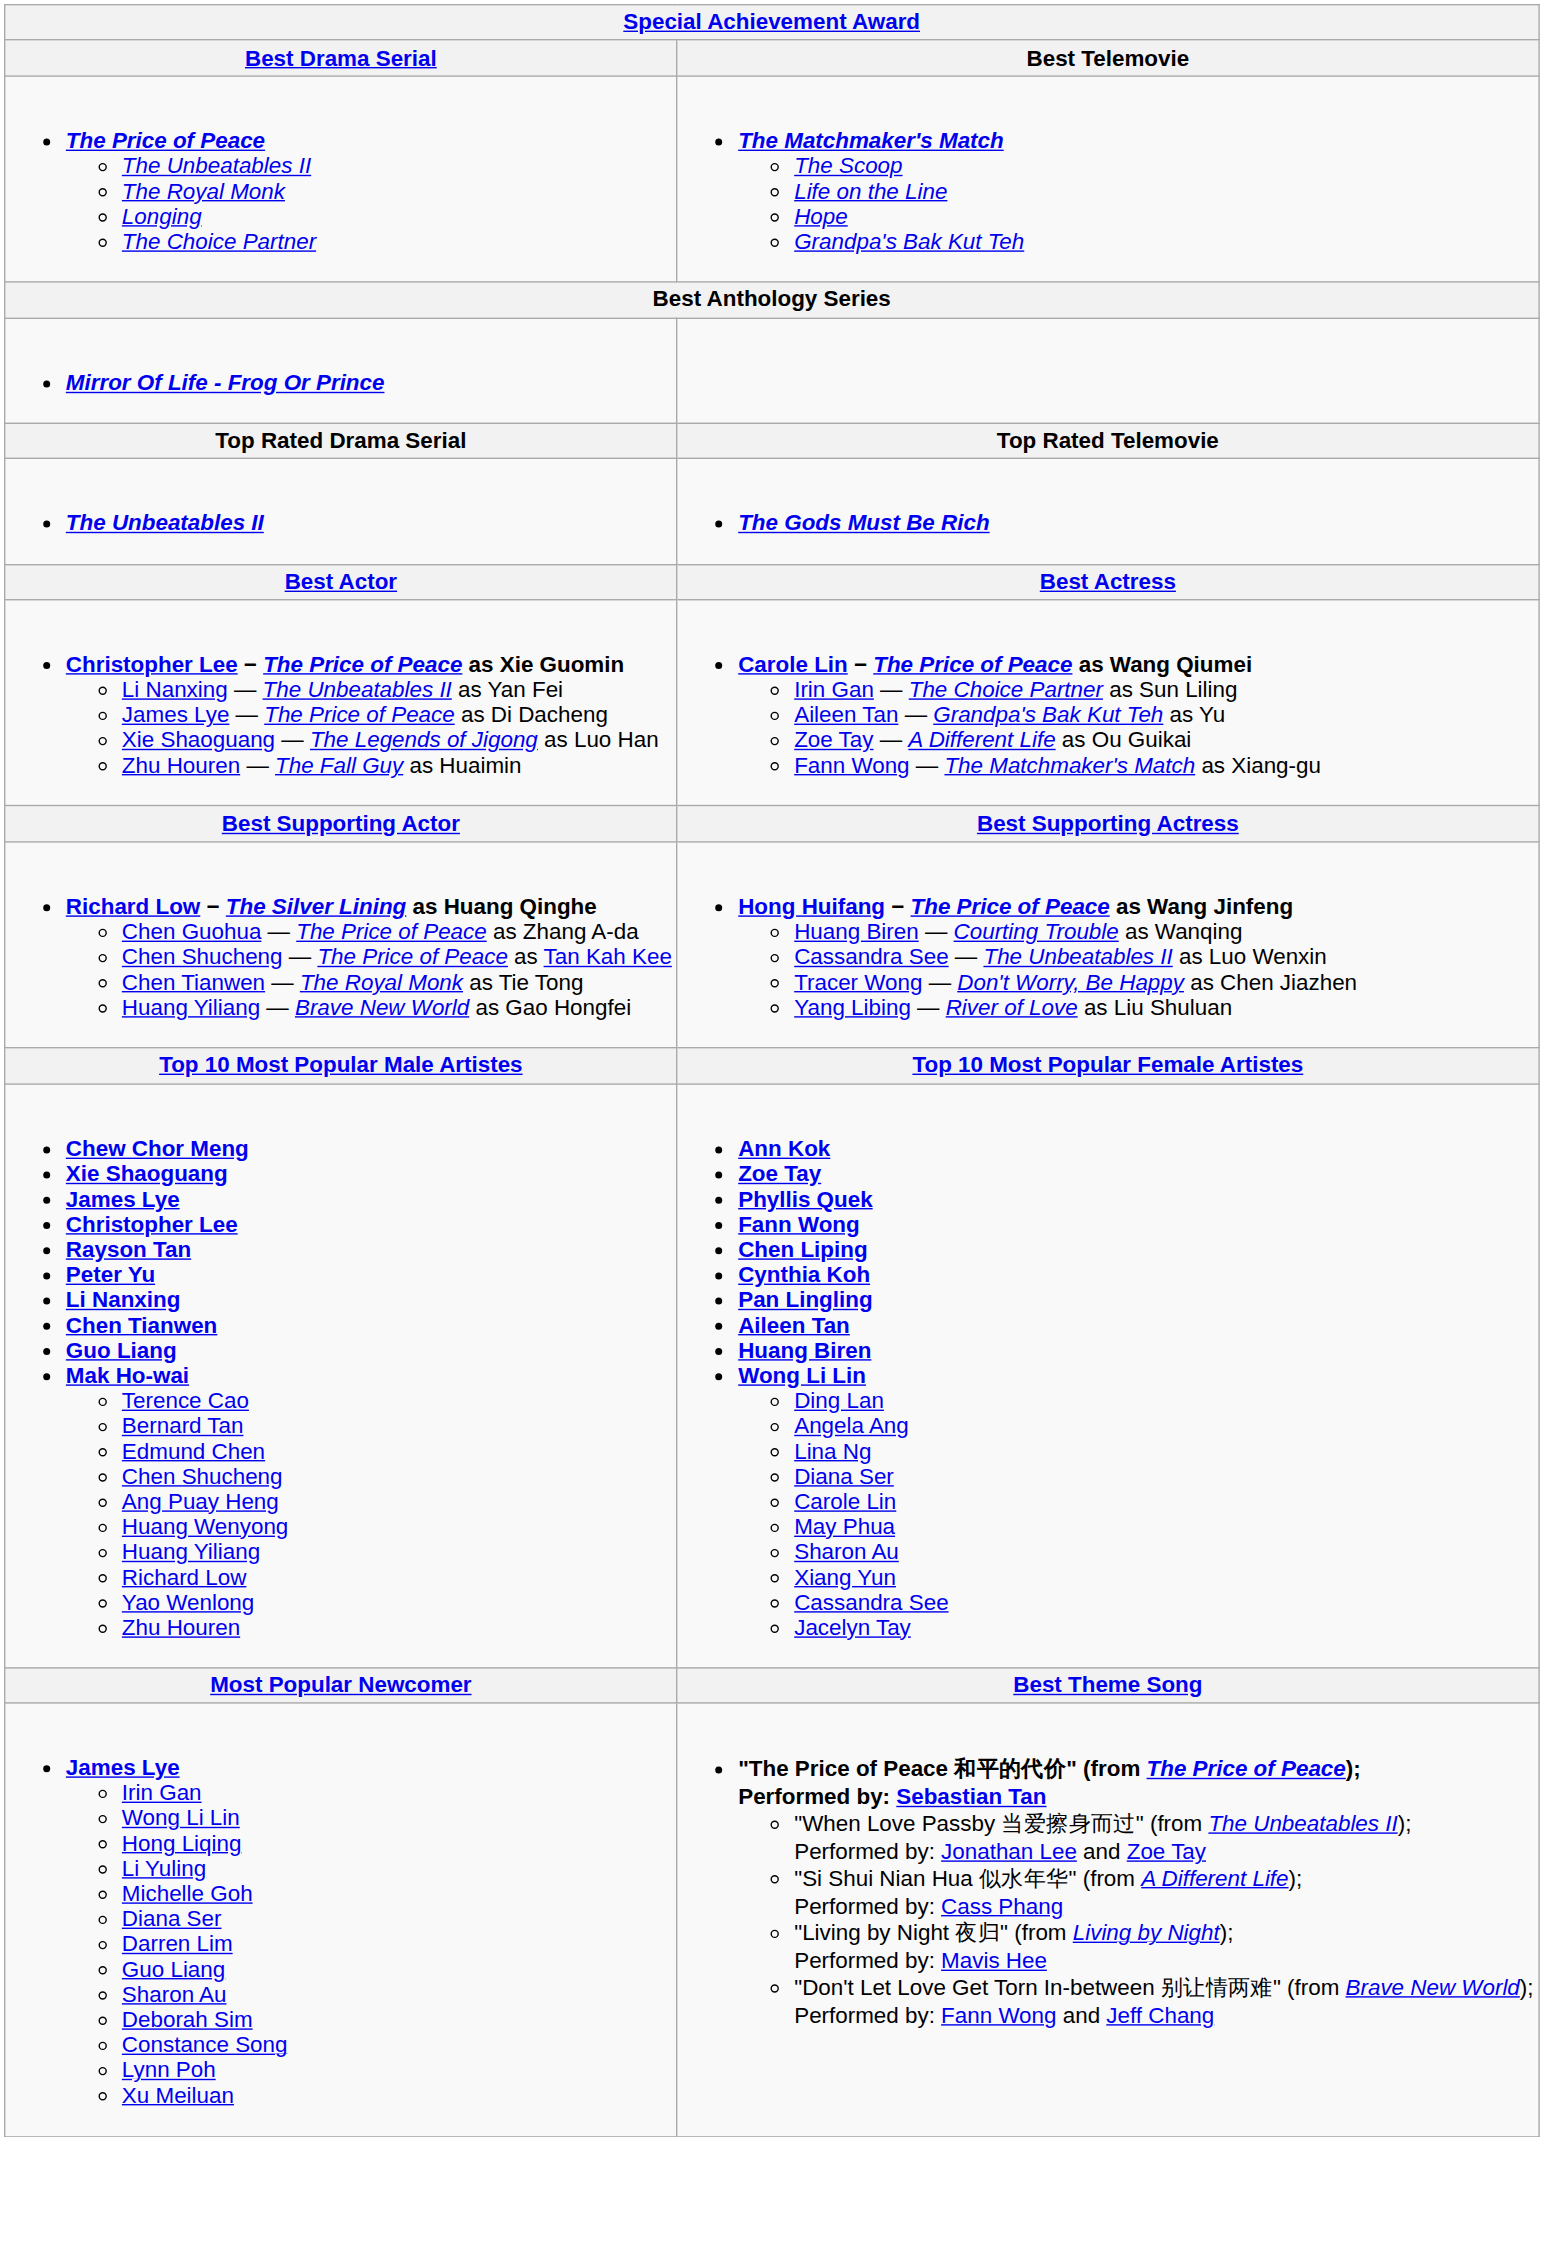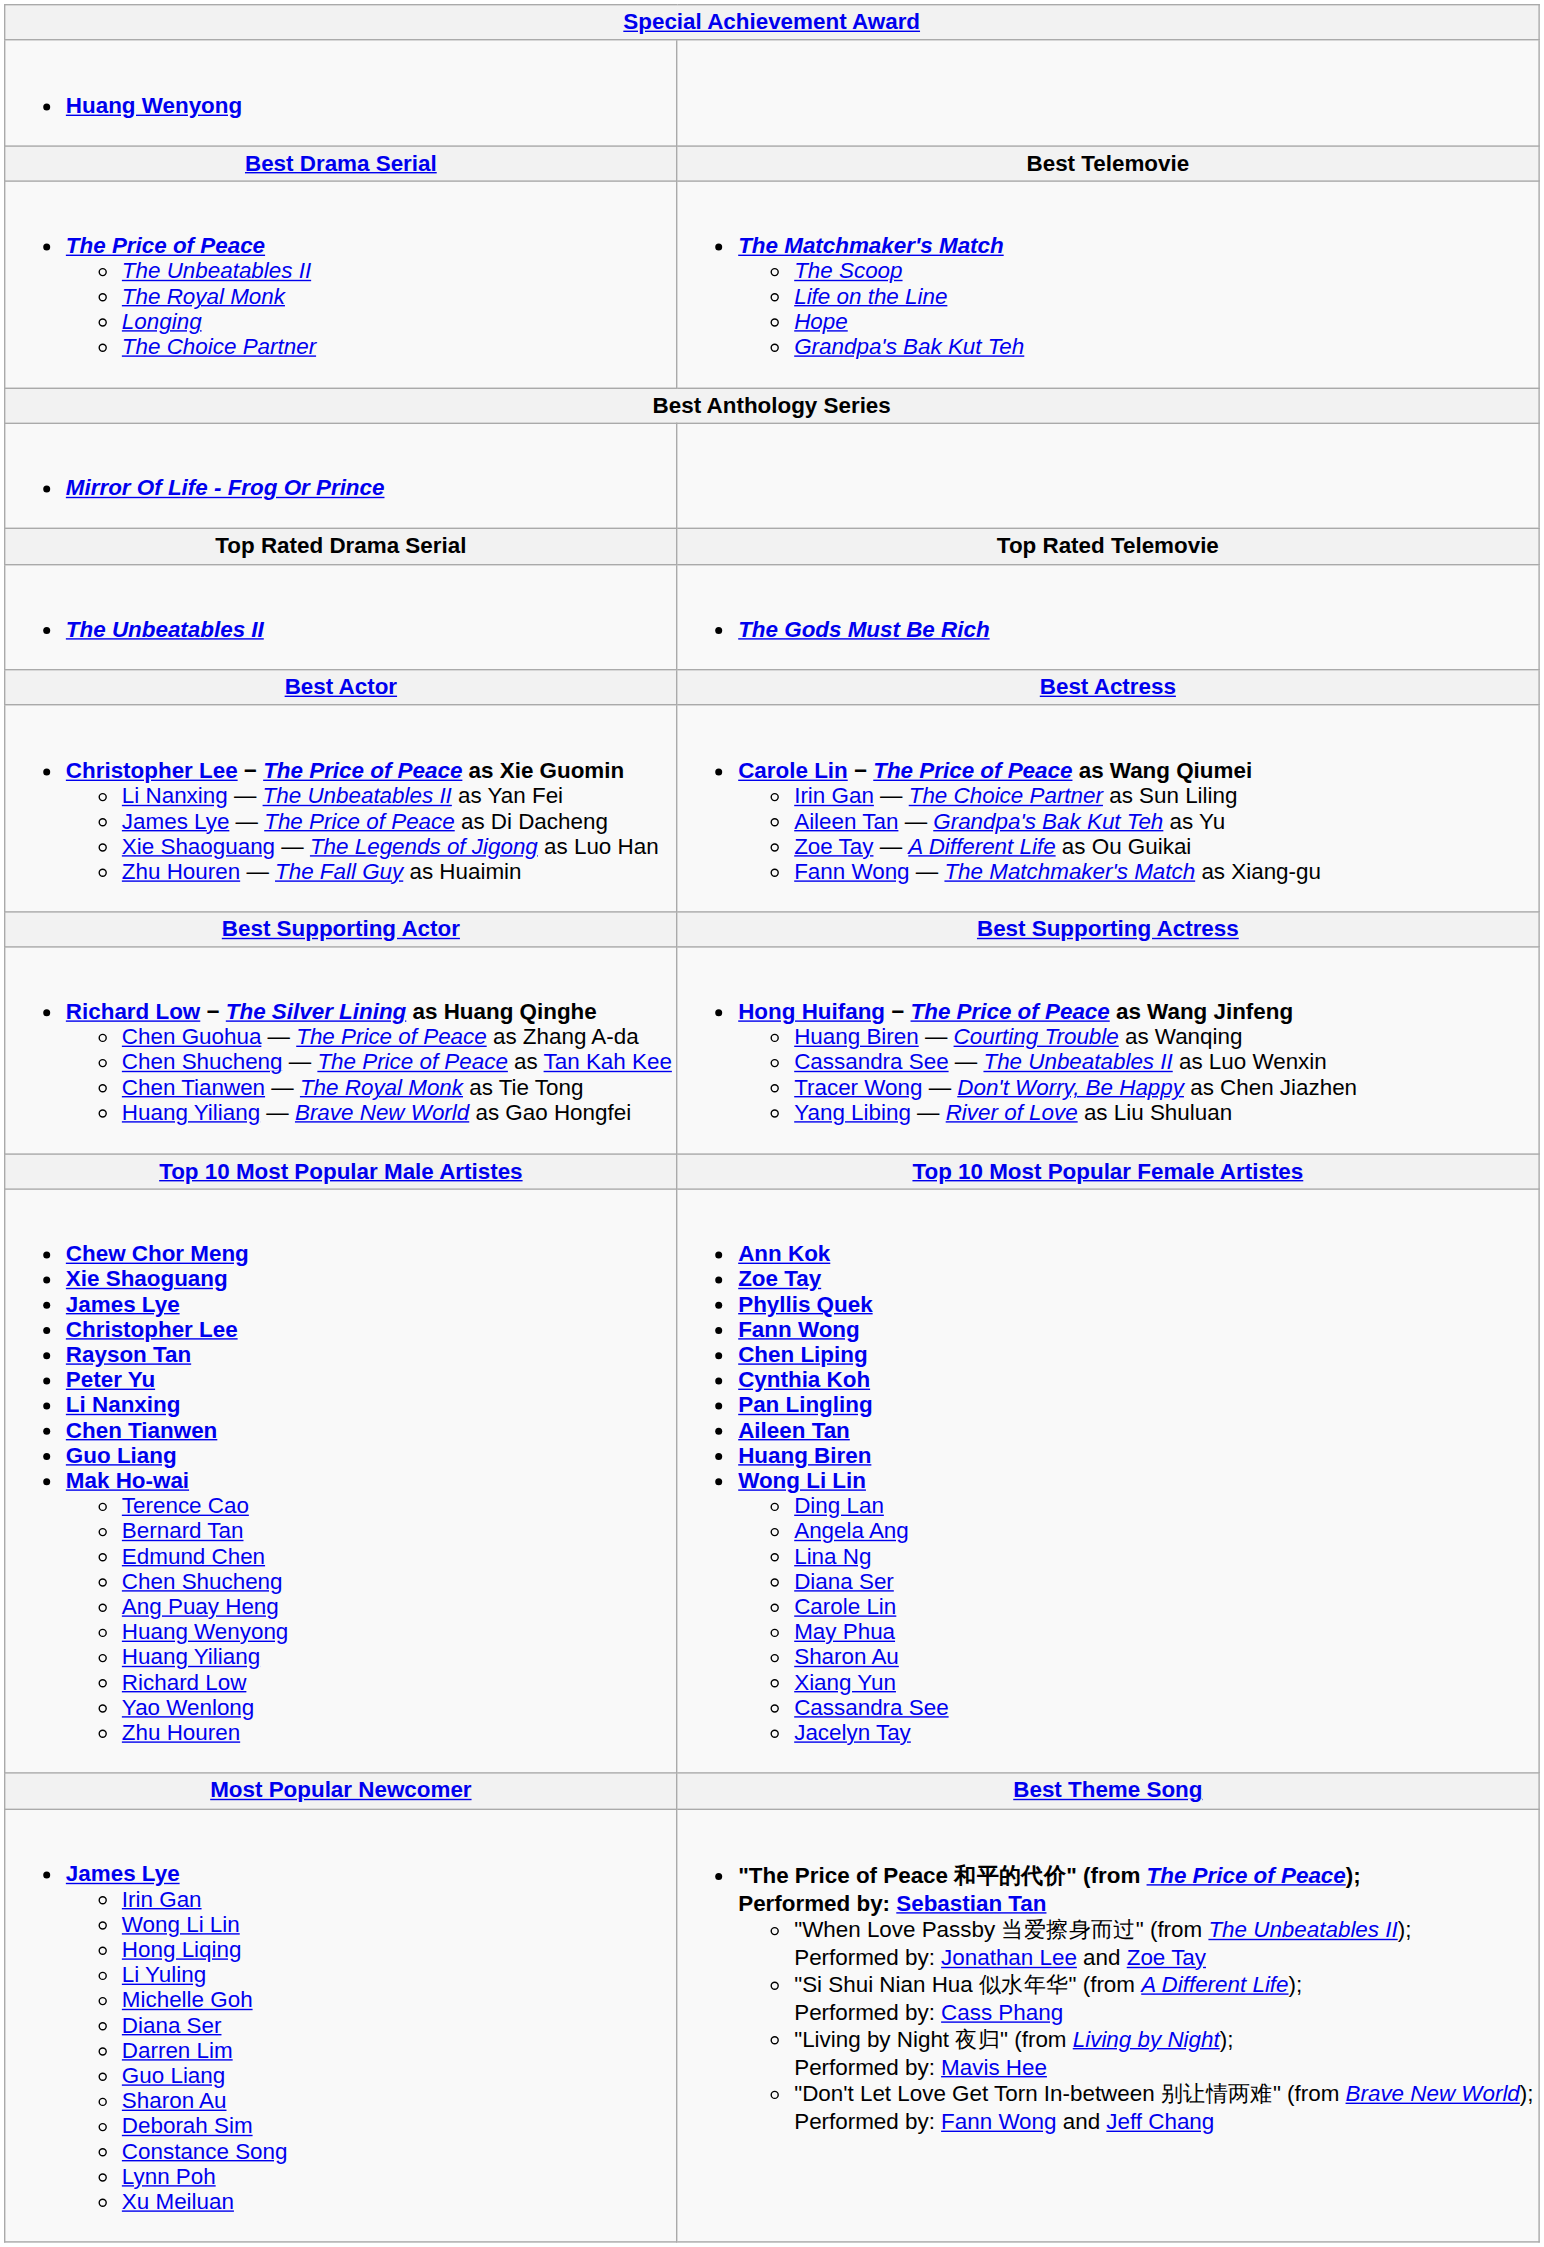+ row: Huang Wenyong
